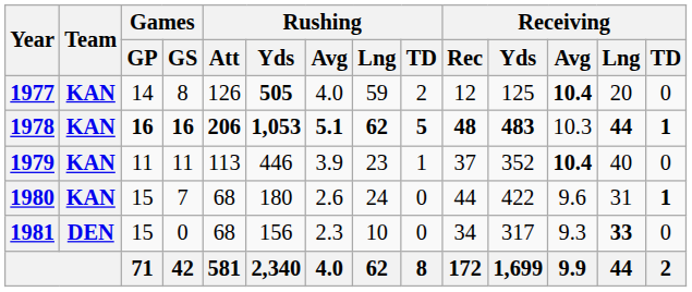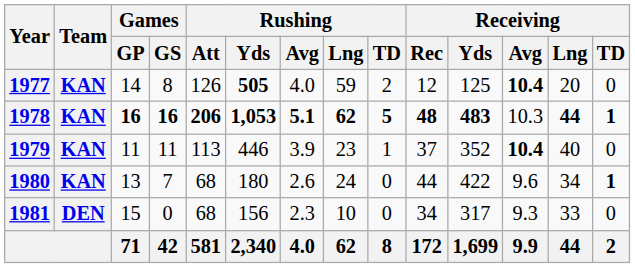1980 | Games / GP: 15 -> 13
1980 | Receiving / Lng: 31 -> 34
1981 | Receiving / Lng: bold -> normal
